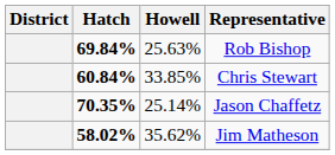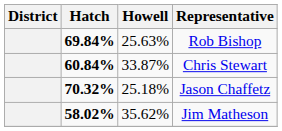Chris Stewart | Howell: 33.85% -> 33.87%
Jason Chaffetz | Hatch: 70.35% -> 70.32%
Jason Chaffetz | Howell: 25.14% -> 25.18%
